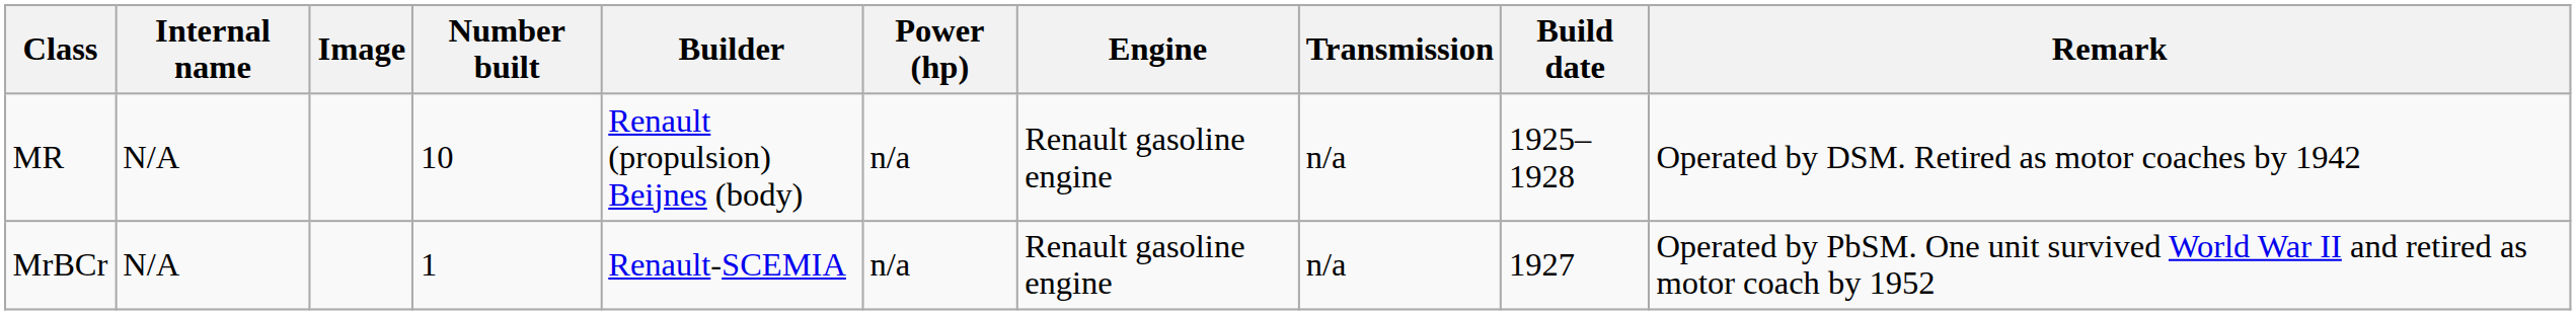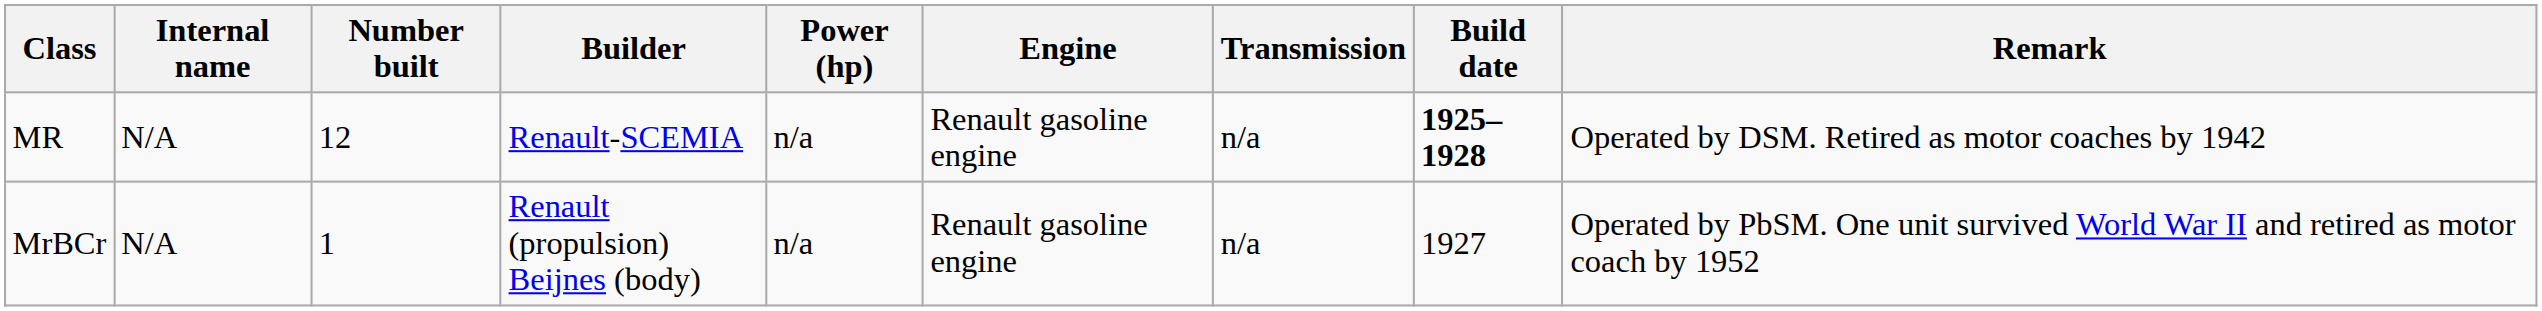- column: Image
MR | Number built: 10 -> 12
MR | Builder: Renault (propulsion) Beijnes (body) -> Renault-SCEMIA
MR | Build date: normal -> bold
MrBCr | Builder: Renault-SCEMIA -> Renault (propulsion) Beijnes (body)
